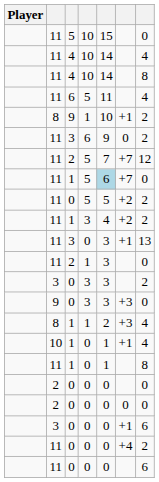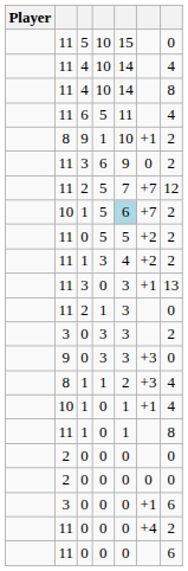1 / 5 | column 2: 11 -> 10
1 / 5 | column 7: 0 -> 2
